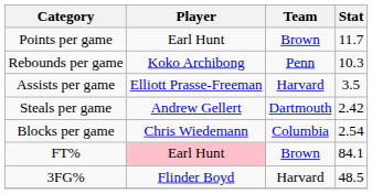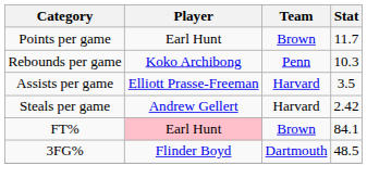Steals per game | Team: Dartmouth -> Harvard
- row: Blocks per game | Chris Wiedemann | Columbia | 2.54
3FG% | Team: Harvard -> Dartmouth
